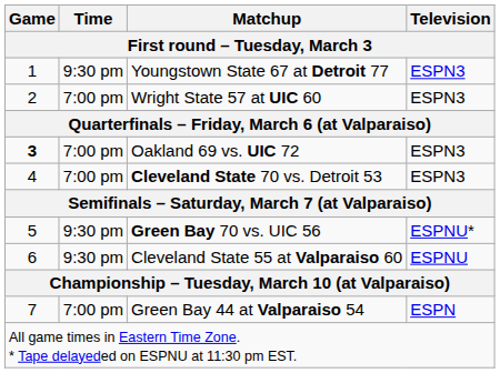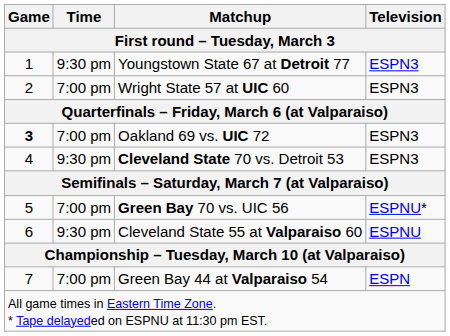Cleveland State 70 vs. Detroit 53 | Time: 7:00 pm -> 9:30 pm
Green Bay 70 vs. UIC 56 | Time: 9:30 pm -> 7:00 pm
